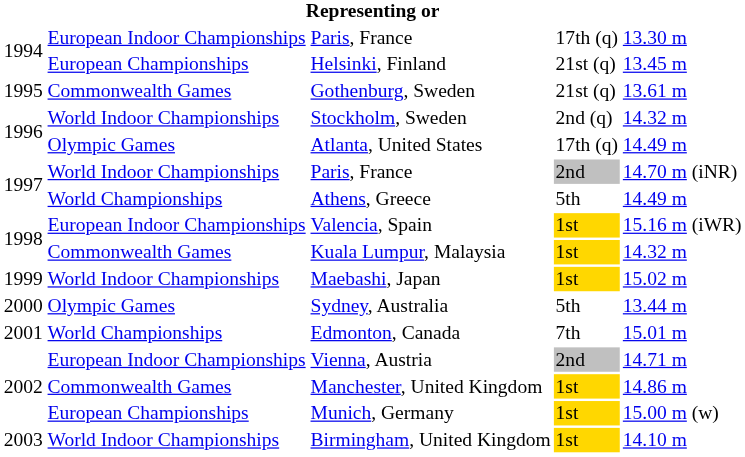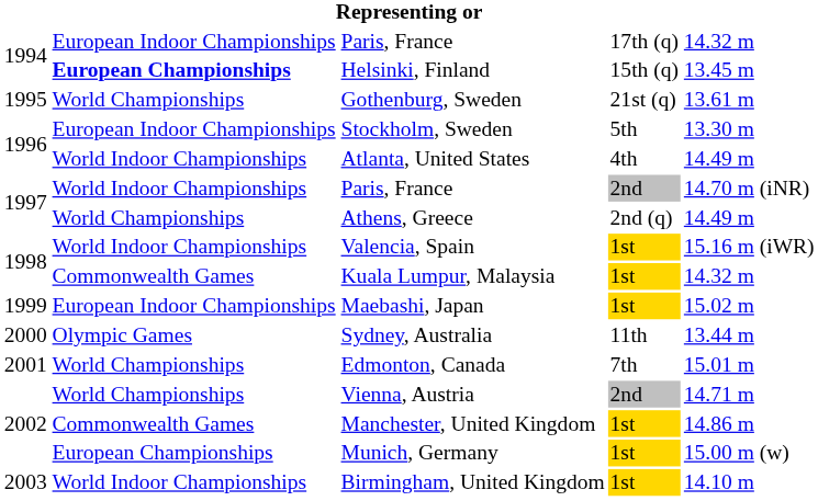1994 / Paris, France | column 5: 13.30 m -> 14.32 m
Helsinki, Finland | column 2: normal -> bold
Helsinki, Finland | column 4: 21st (q) -> 15th (q)
Gothenburg, Sweden | column 2: Commonwealth Games -> World Championships
Stockholm, Sweden | column 2: World Indoor Championships -> European Indoor Championships
Stockholm, Sweden | column 4: 2nd (q) -> 5th
Stockholm, Sweden | column 5: 14.32 m -> 13.30 m
Atlanta, United States | column 2: Olympic Games -> World Indoor Championships
Atlanta, United States | column 4: 17th (q) -> 4th
Athens, Greece | column 4: 5th -> 2nd (q)
Valencia, Spain | column 2: European Indoor Championships -> World Indoor Championships
Maebashi, Japan | column 2: World Indoor Championships -> European Indoor Championships
Sydney, Australia | column 4: 5th -> 11th
Vienna, Austria | column 2: European Indoor Championships -> World Championships
